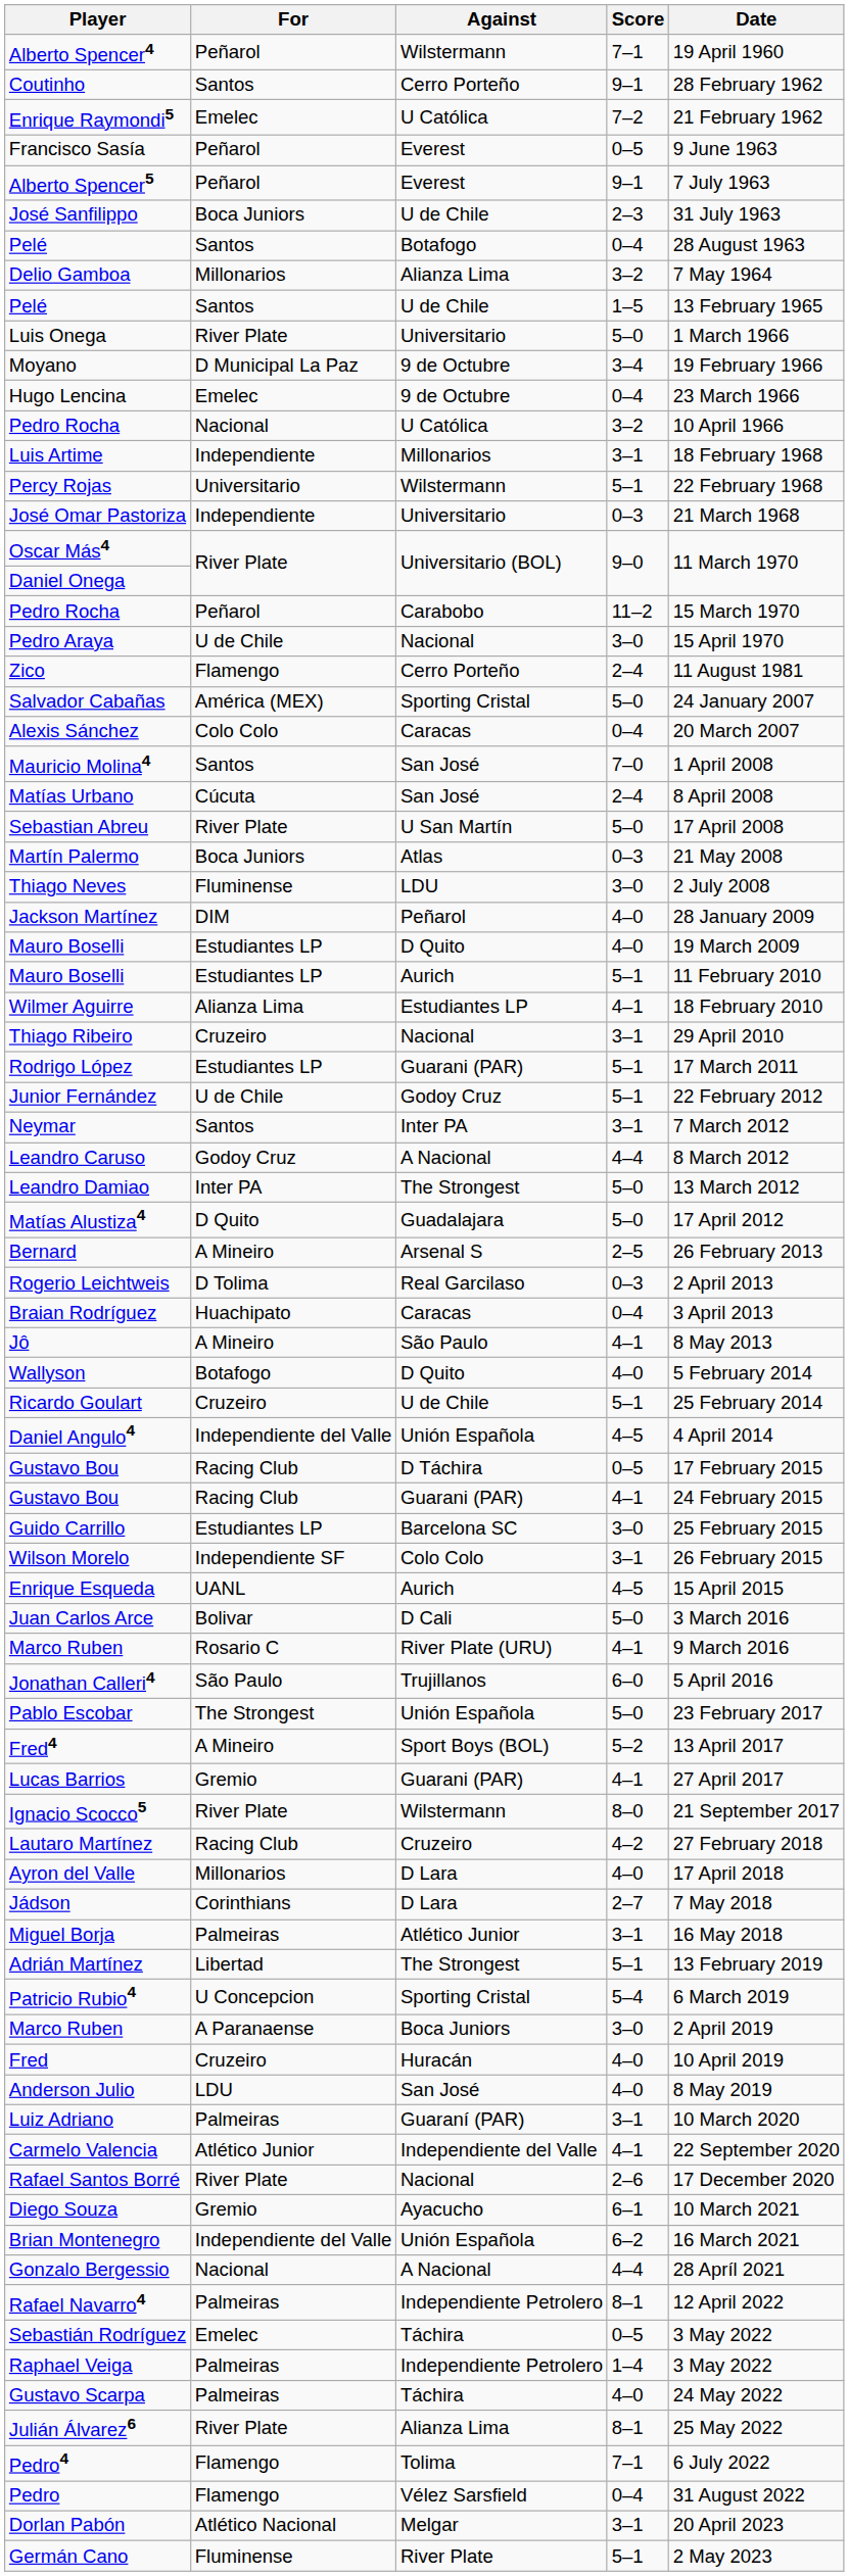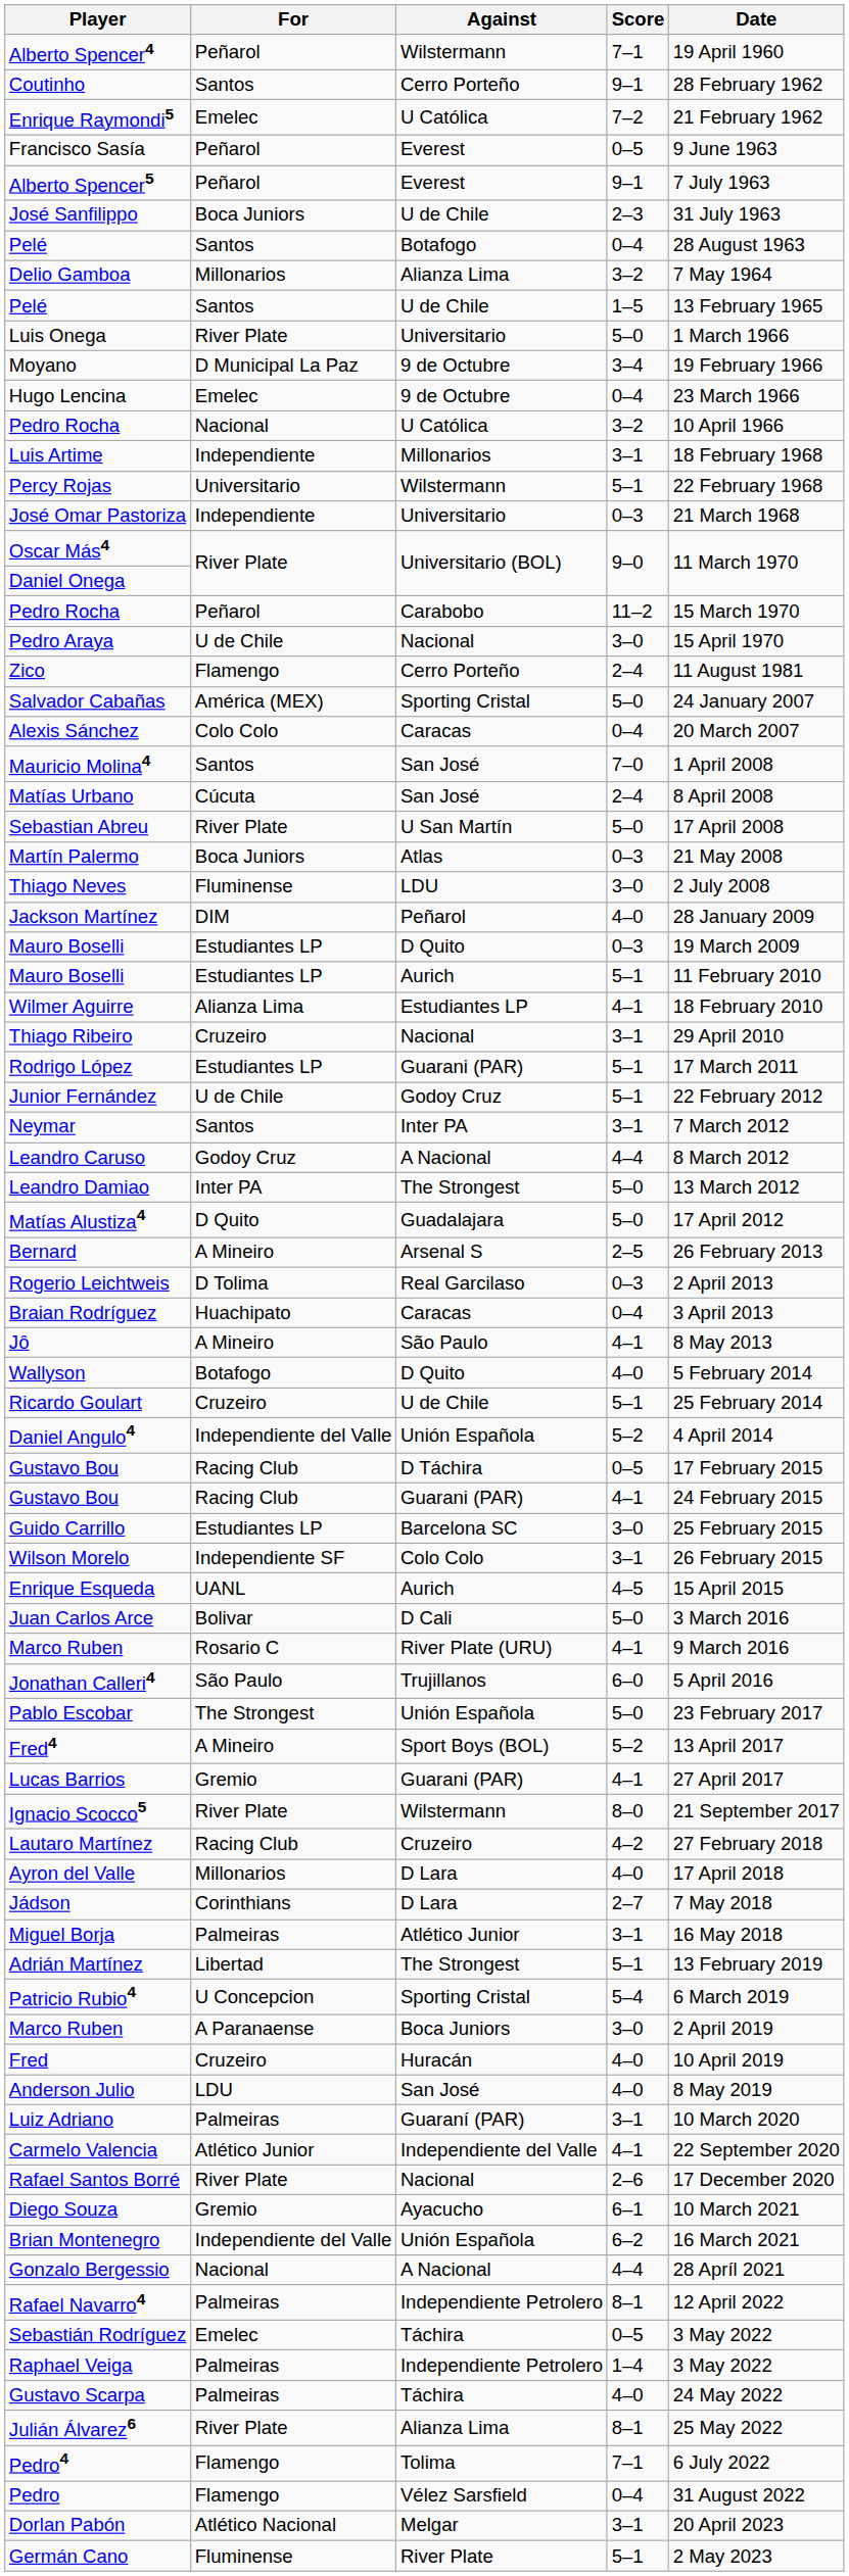Mauro Boselli / D Quito | Score: 4–0 -> 0–3
Daniel Angulo4 | Score: 4–5 -> 5–2
